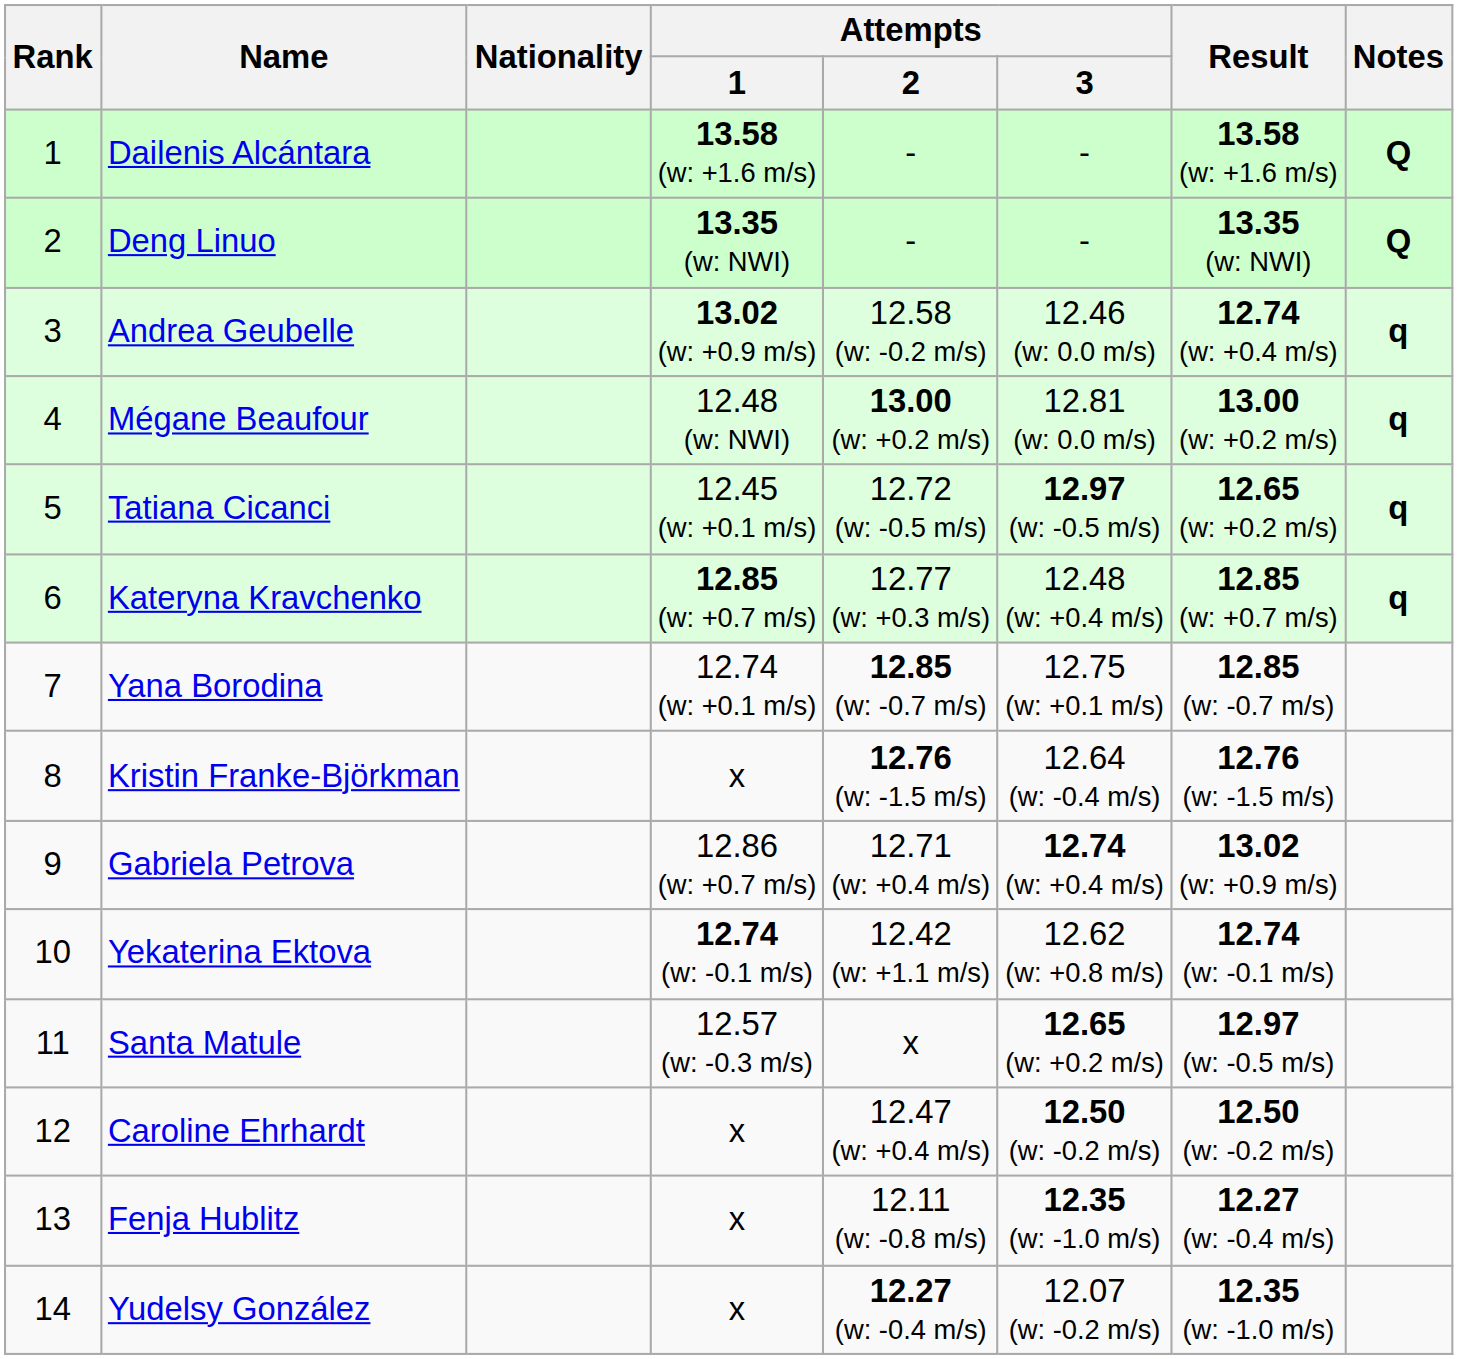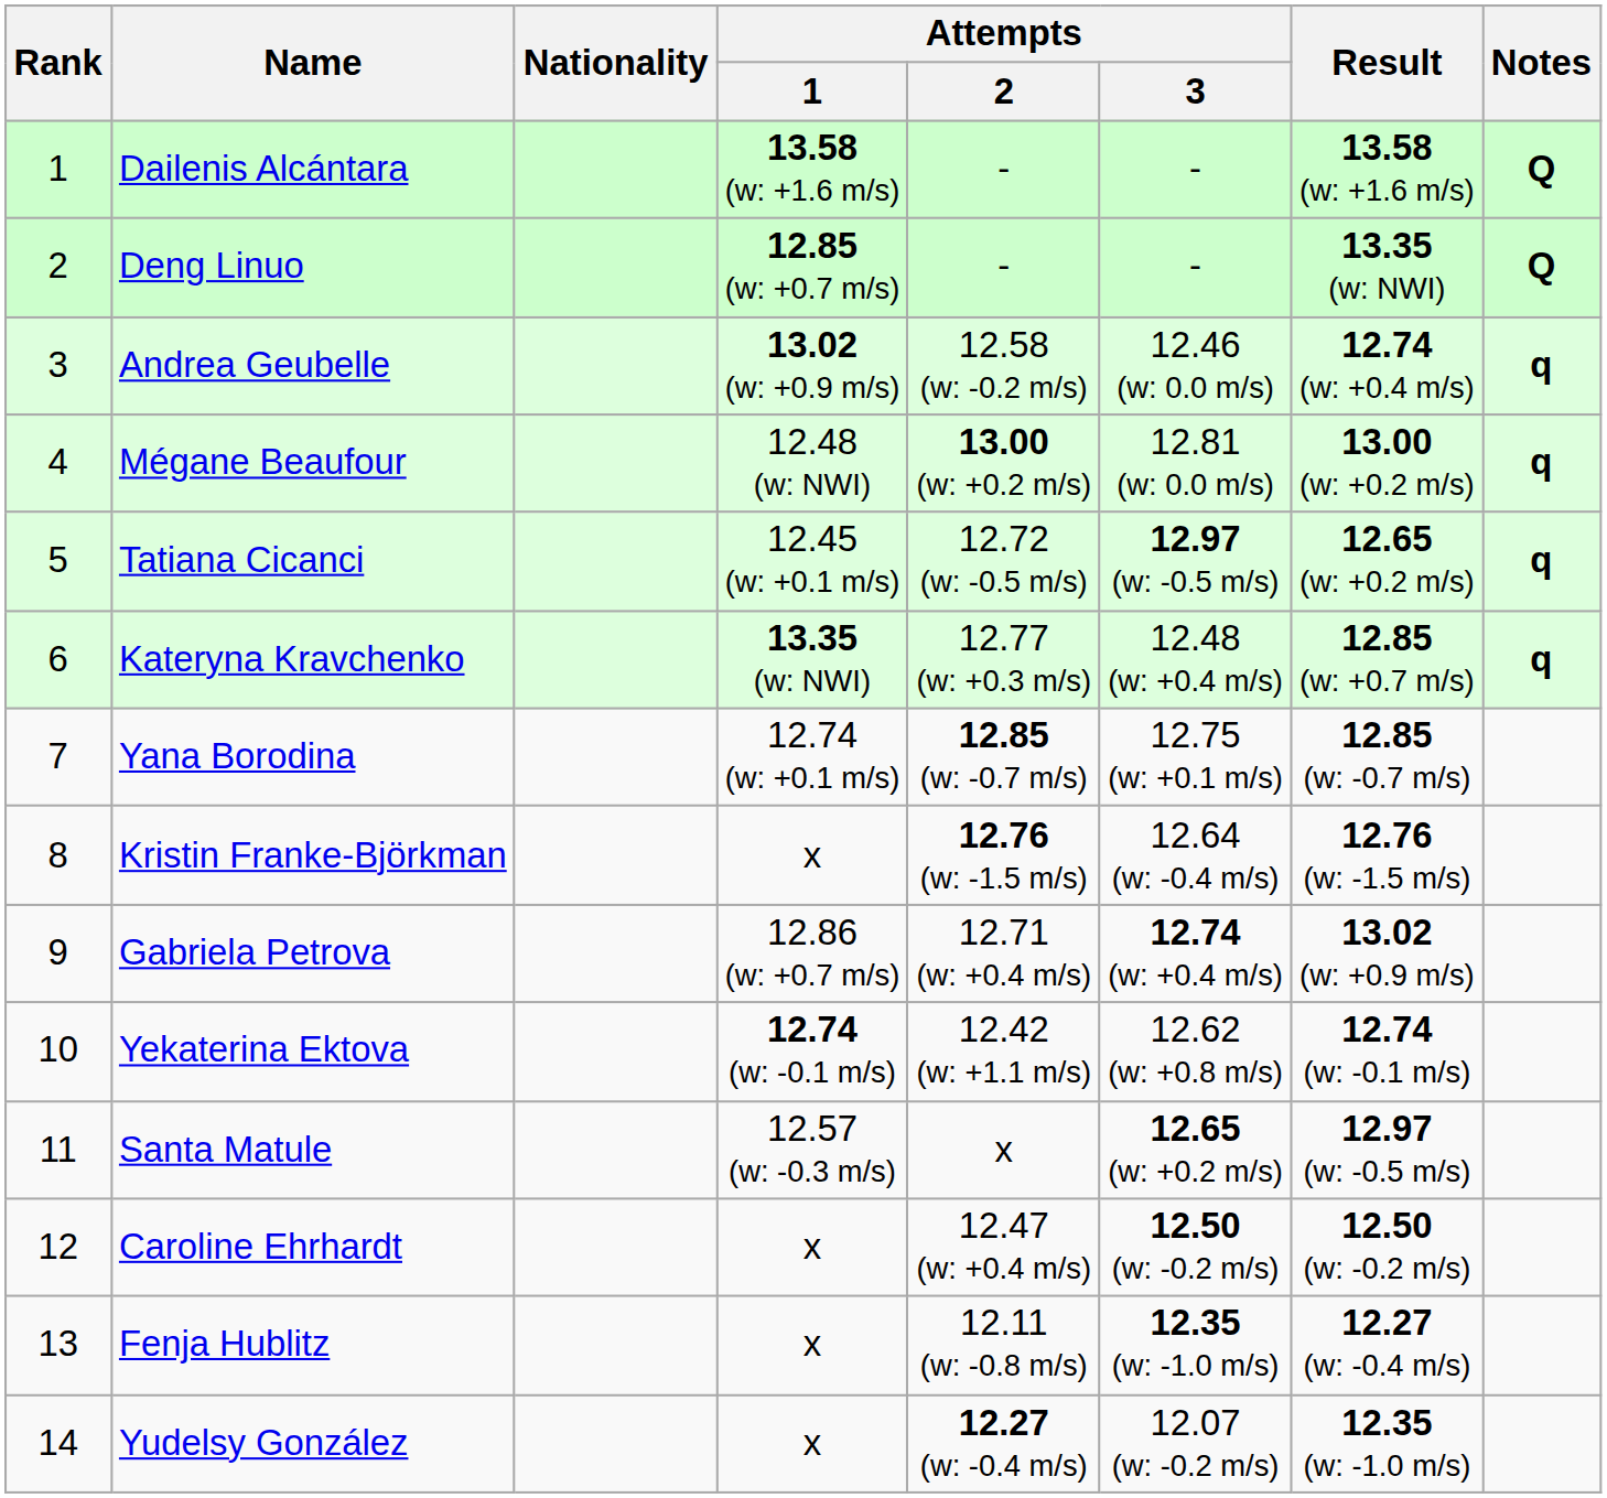Deng Linuo | Attempts / 1: 13.35 (w: NWI) -> 12.85 (w: +0.7 m/s)
Kateryna Kravchenko | Attempts / 1: 12.85 (w: +0.7 m/s) -> 13.35 (w: NWI)
